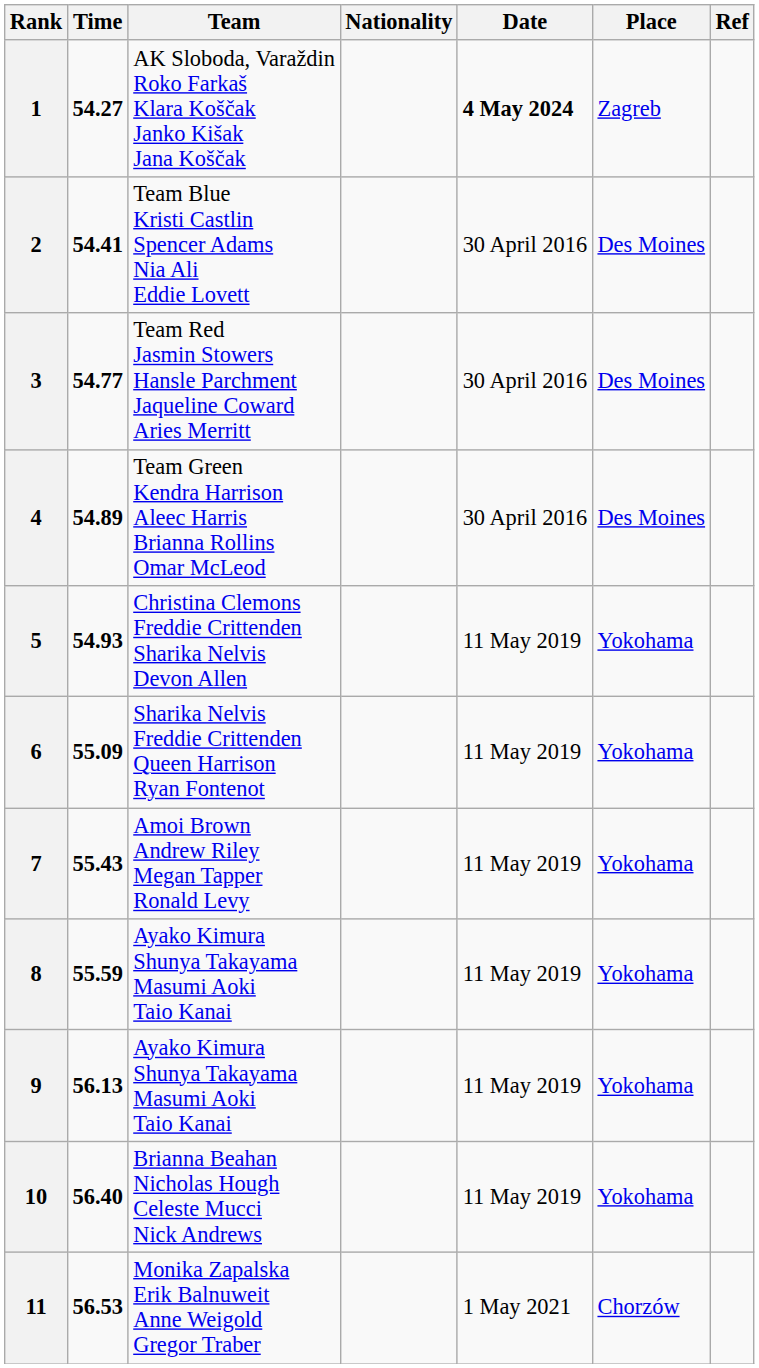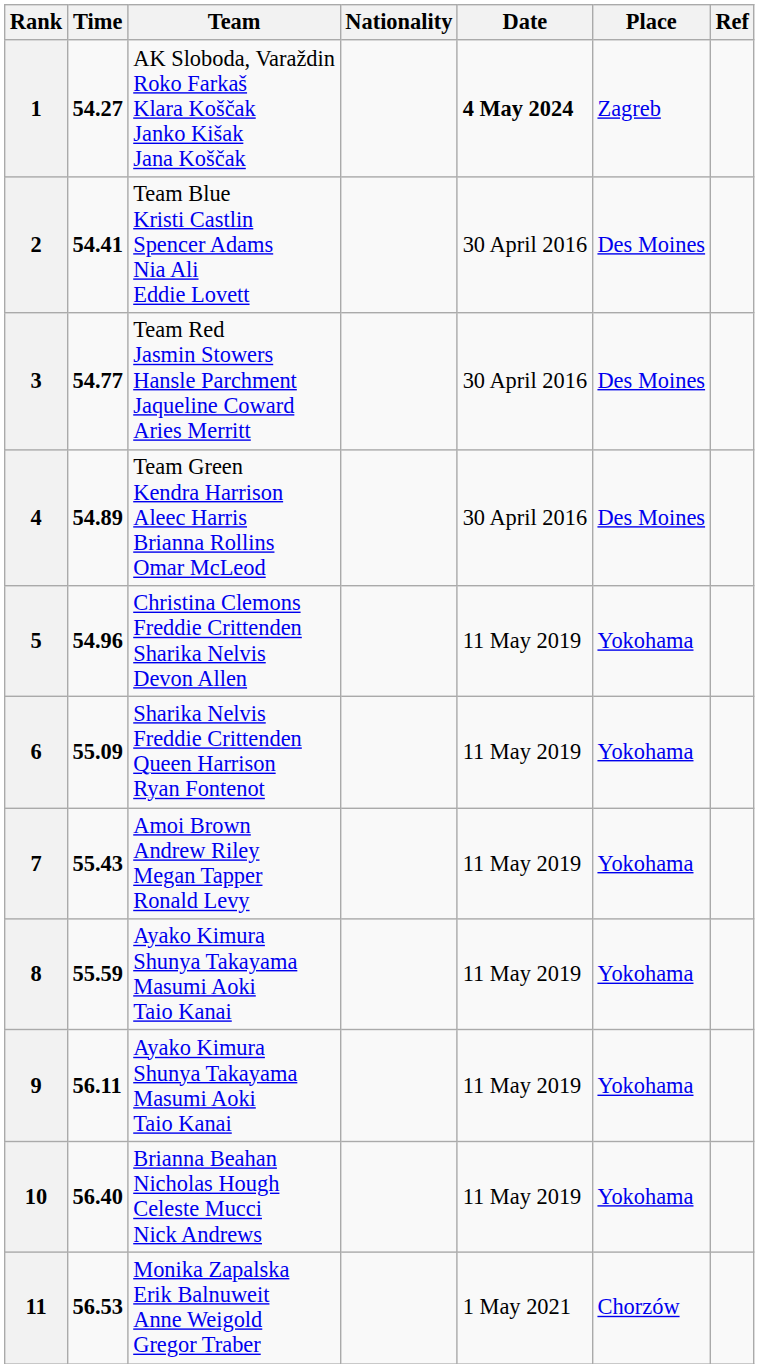5 | Time: 54.93 -> 54.96
9 | Time: 56.13 -> 56.11
